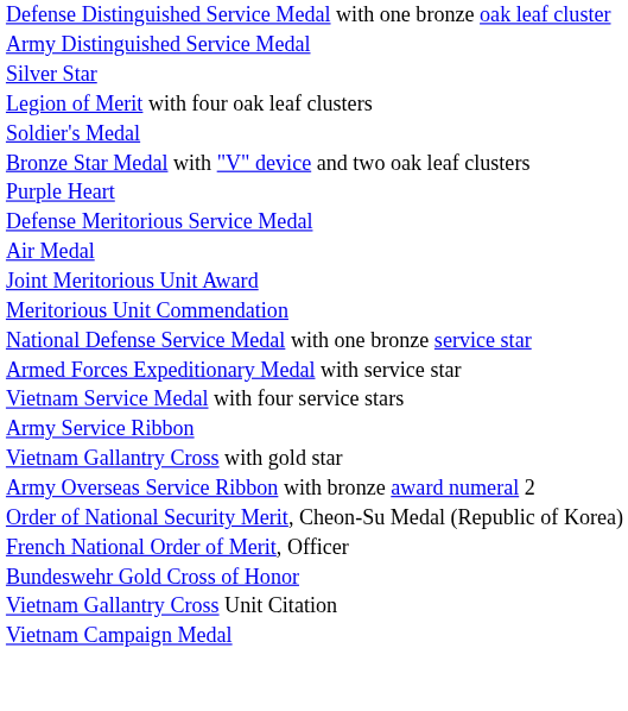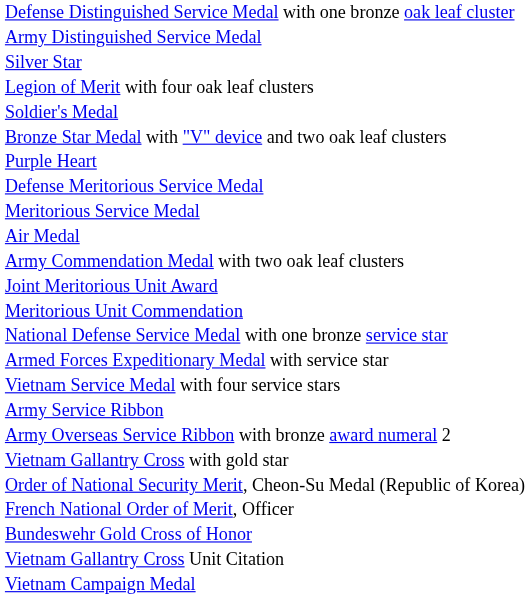+ row: Meritorious Service Medal
+ row: Army Commendation Medal with two oak leaf clusters
rows swapped: Army Overseas Service Ribbon with bronze award numeral 2 <-> Vietnam Gallantry Cross with gold star
